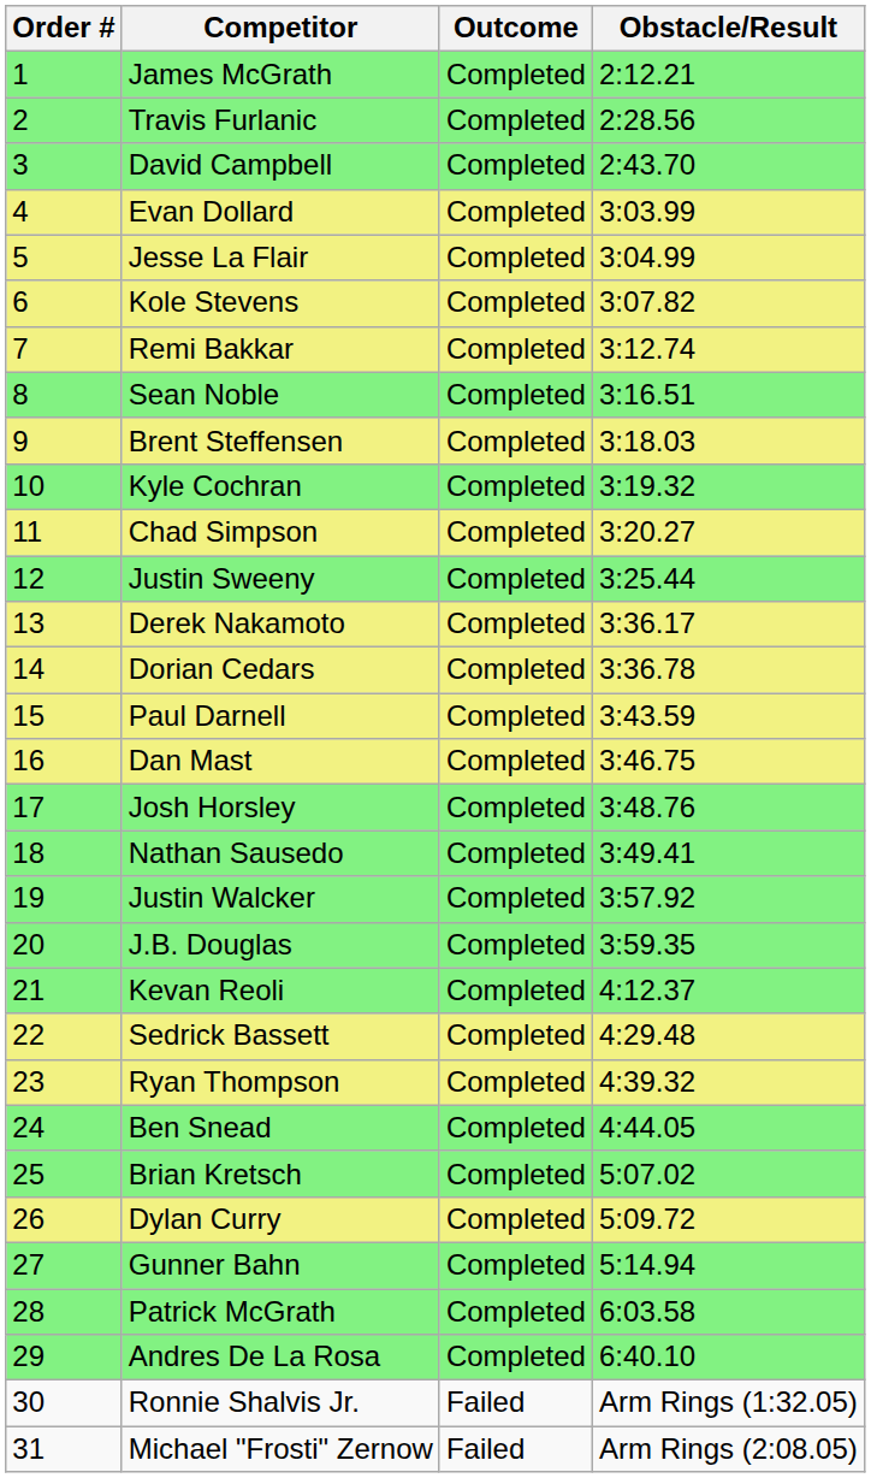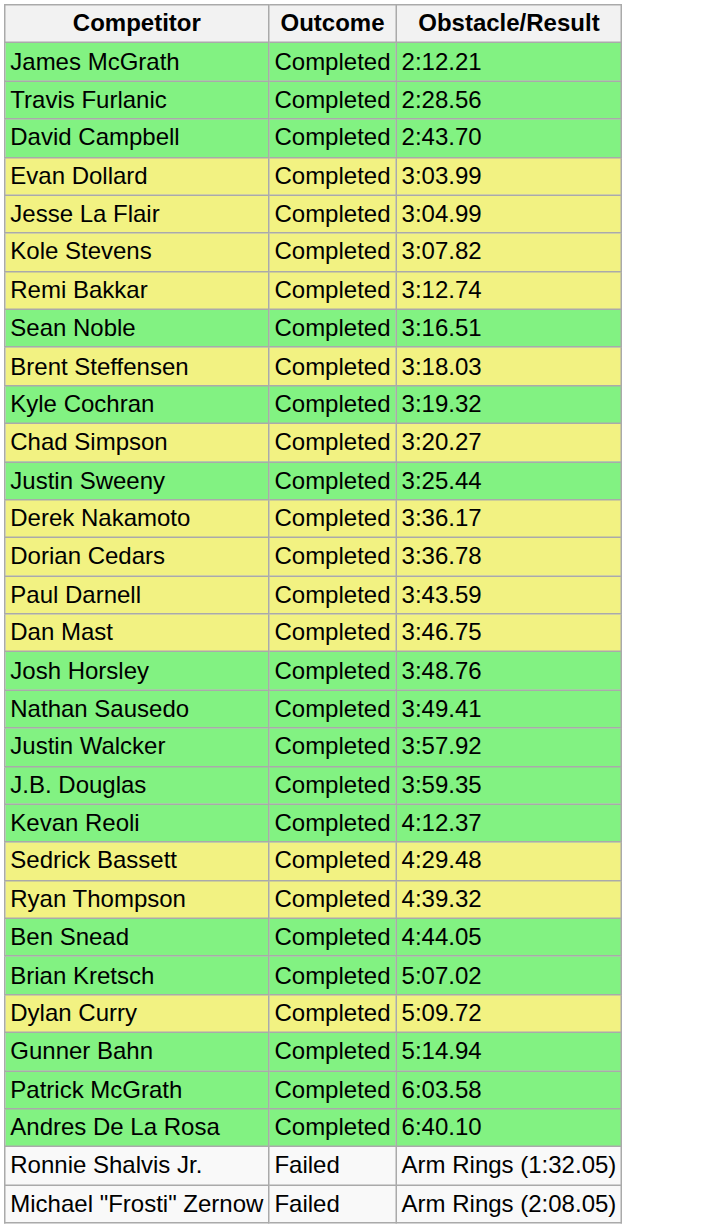- column: Order # | 1 | 2 | 3 | 4 | 5 | 6 | 7 | 8 | 9 | 10 | 11 | 12 | 13 | 14 | 15 | 16 | 17 | 18 | 19 | 20 | 21 | 22 | 23 | 24 | 25 | 26 | 27 | 28 | 29 | 30 | 31
